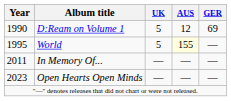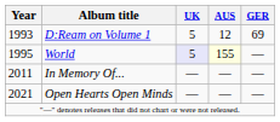D:Ream on Volume 1 | Year: 1990 -> 1993
World | UK: no background -> lavender background
Open Hearts Open Minds | Year: 2023 -> 2021
